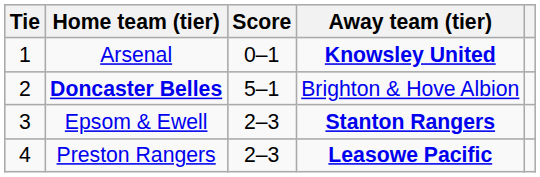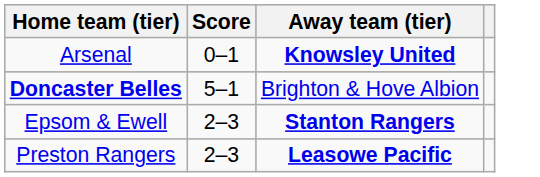- column: Tie | 1 | 2 | 3 | 4
